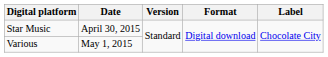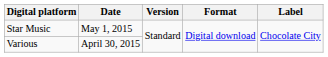Star Music | Date: April 30, 2015 -> May 1, 2015
Various | Date: May 1, 2015 -> April 30, 2015
